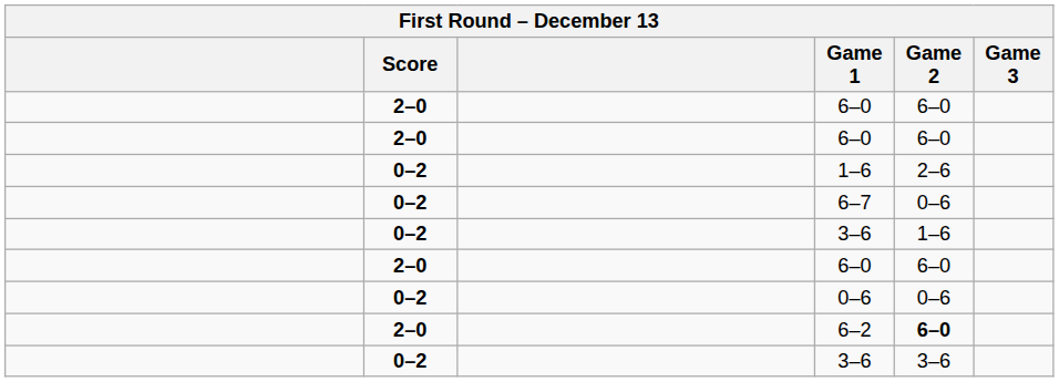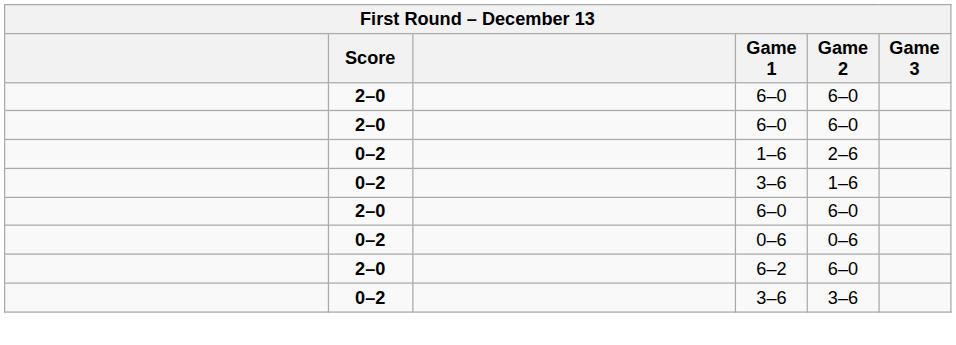- row: 0–2 | 6–7 | 0–6
6–2 | Game 2: bold -> normal
